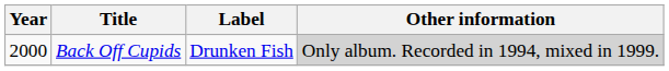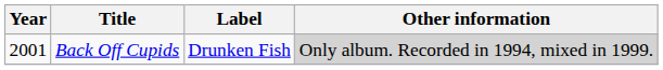Back Off Cupids | Year: 2000 -> 2001
